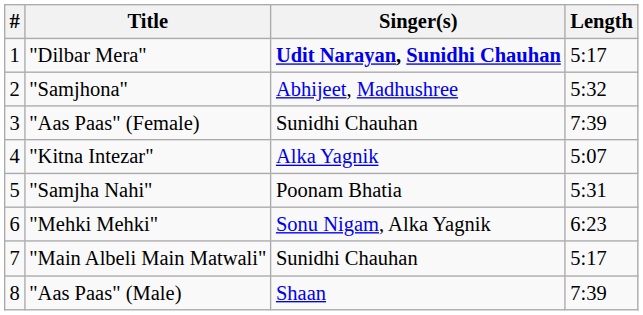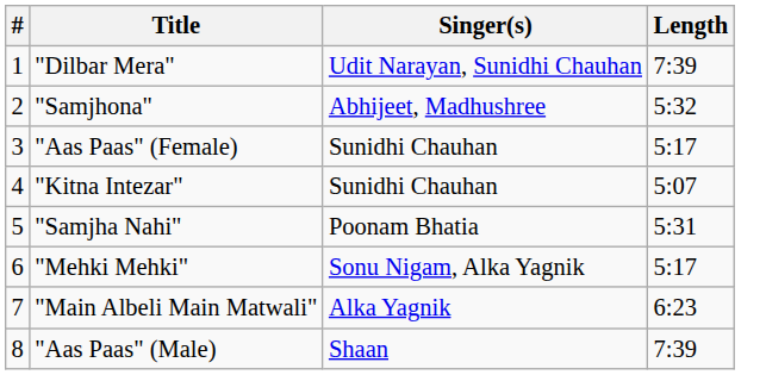"Dilbar Mera" | Singer(s): bold -> normal
"Dilbar Mera" | Length: 5:17 -> 7:39
"Aas Paas" (Female) | Length: 7:39 -> 5:17
"Kitna Intezar" | Singer(s): Alka Yagnik -> Sunidhi Chauhan
"Mehki Mehki" | Length: 6:23 -> 5:17
"Main Albeli Main Matwali" | Singer(s): Sunidhi Chauhan -> Alka Yagnik
"Main Albeli Main Matwali" | Length: 5:17 -> 6:23
